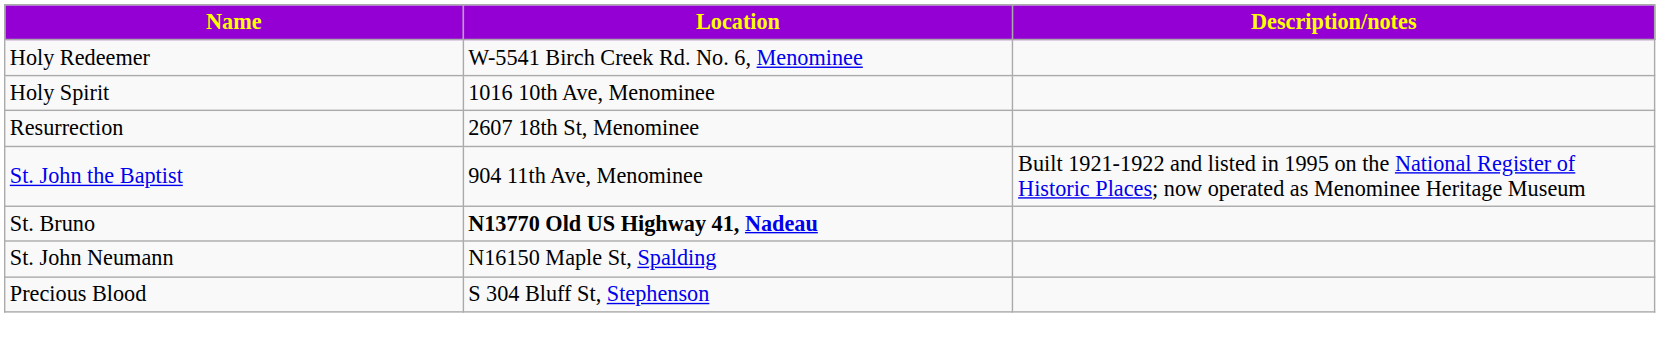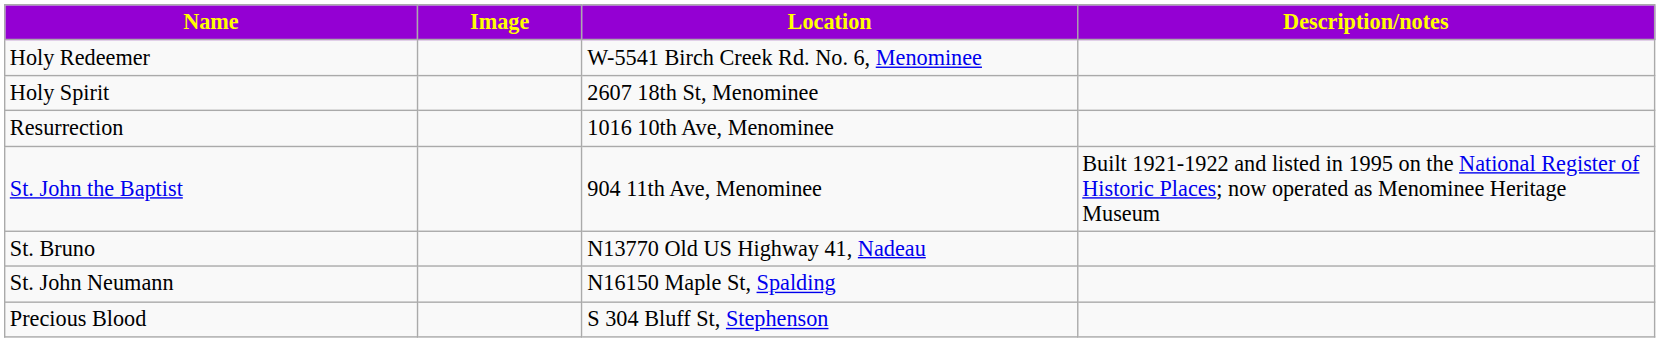+ column: Image
Holy Spirit | Location: 1016 10th Ave, Menominee -> 2607 18th St, Menominee
Resurrection | Location: 2607 18th St, Menominee -> 1016 10th Ave, Menominee
St. Bruno | Location: bold -> normal
